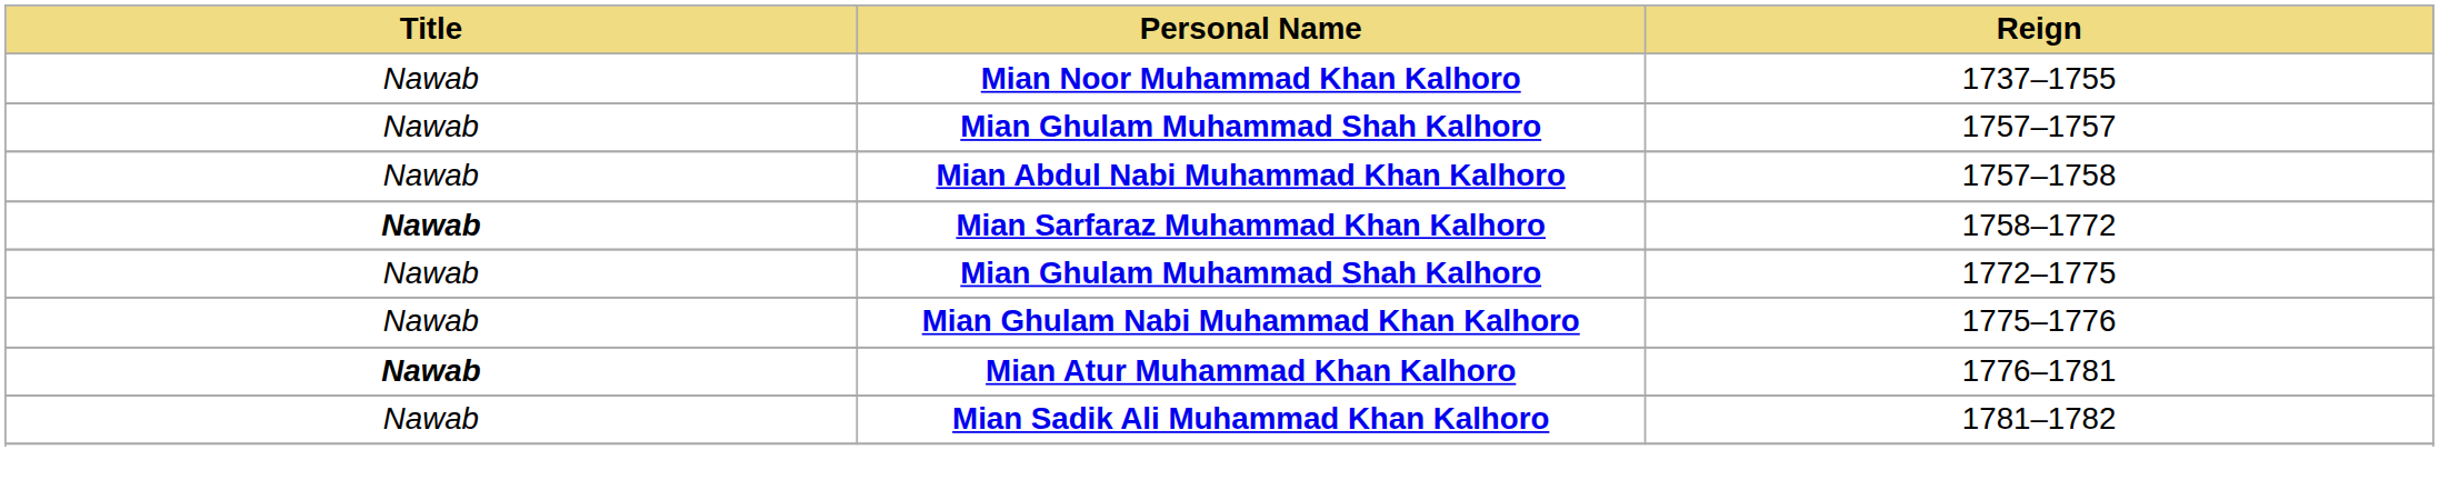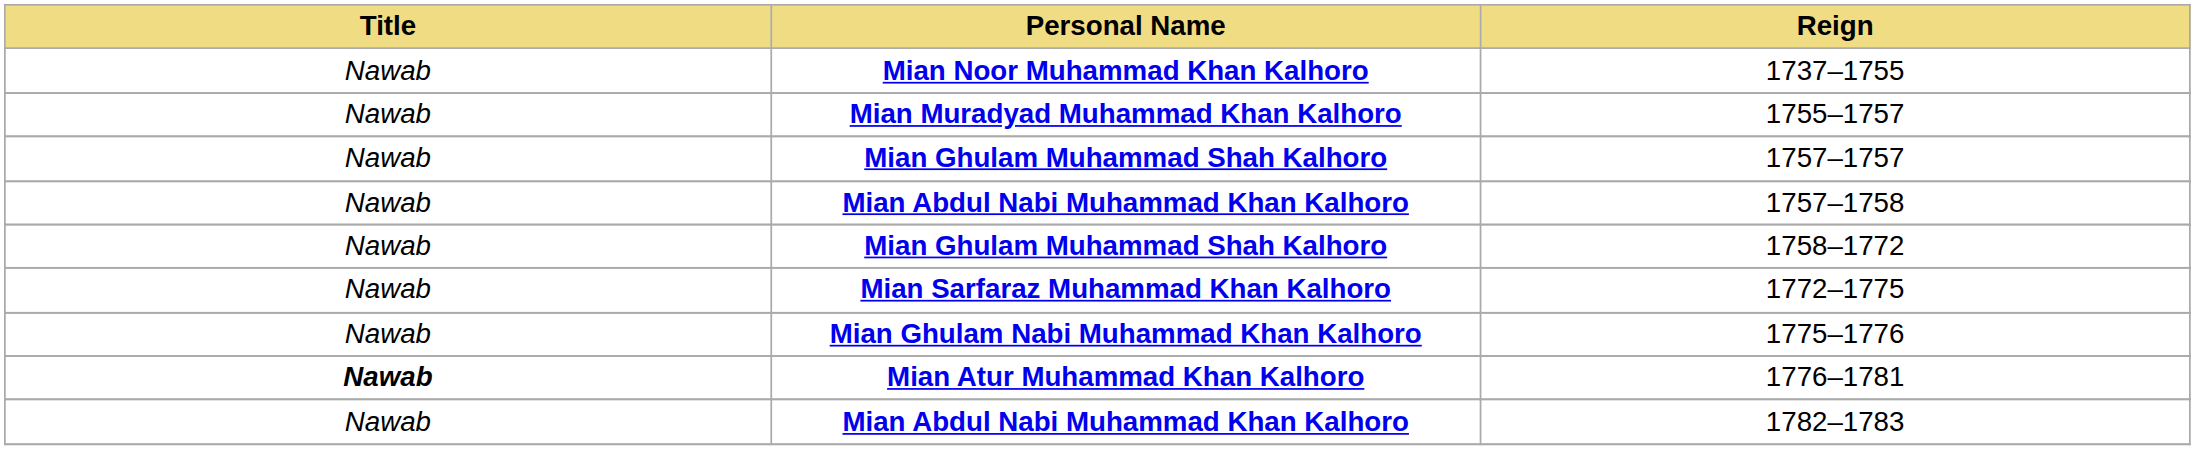+ row: Nawab | Mian Muradyad Muhammad Khan Kalhoro | 1755–1757
1758–1772 | Title: bold -> normal
1758–1772 | Personal Name: Mian Sarfaraz Muhammad Khan Kalhoro -> Mian Ghulam Muhammad Shah Kalhoro
1772–1775 | Personal Name: Mian Ghulam Muhammad Shah Kalhoro -> Mian Sarfaraz Muhammad Khan Kalhoro
- row: Nawab | Mian Sadik Ali Muhammad Khan Kalhoro | 1781–1782
+ row: Nawab | Mian Abdul Nabi Muhammad Khan Kalhoro | 1782–1783
